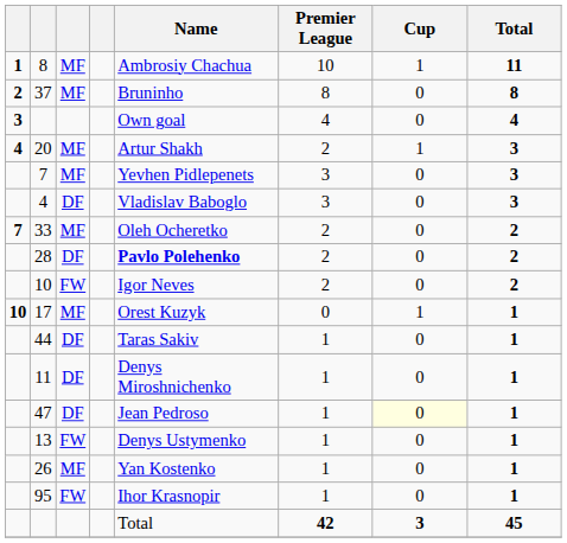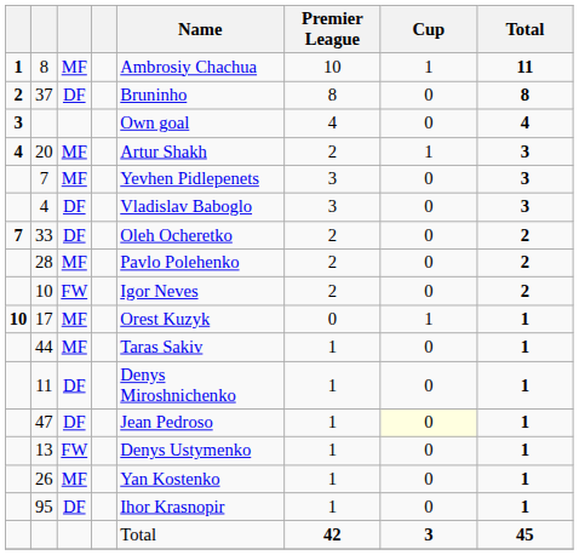37 | column 3: MF -> DF
33 | column 3: MF -> DF
28 | column 3: DF -> MF
28 | Name: bold -> normal
44 | column 3: DF -> MF
95 | column 3: FW -> DF
